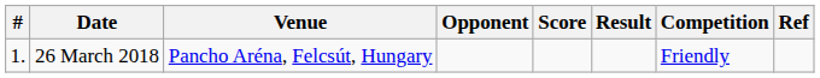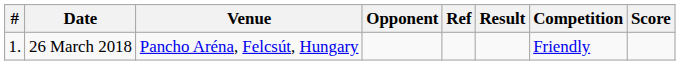columns swapped: Score <-> Ref
